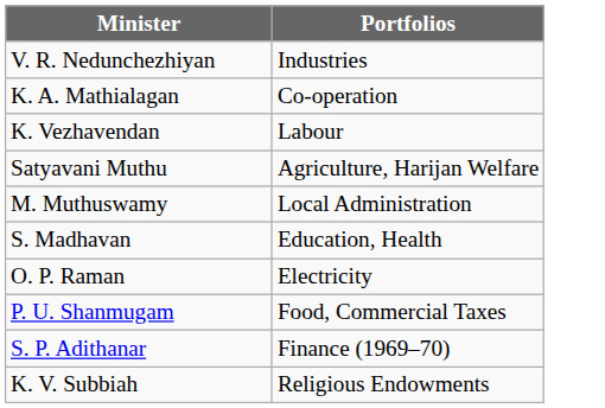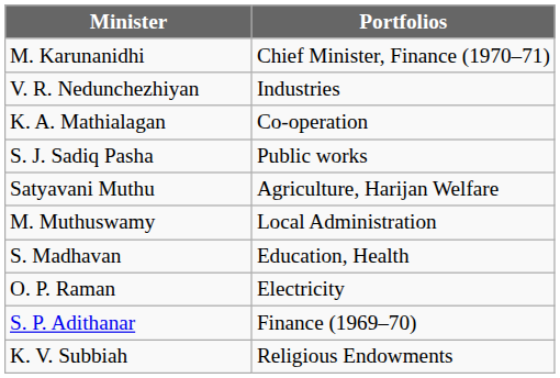+ row: M. Karunanidhi | Chief Minister, Finance (1970–71)
- row: K. Vezhavendan | Labour
+ row: S. J. Sadiq Pasha | Public works
- row: P. U. Shanmugam | Food, Commercial Taxes
